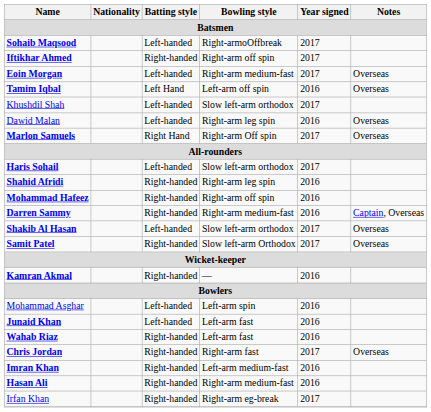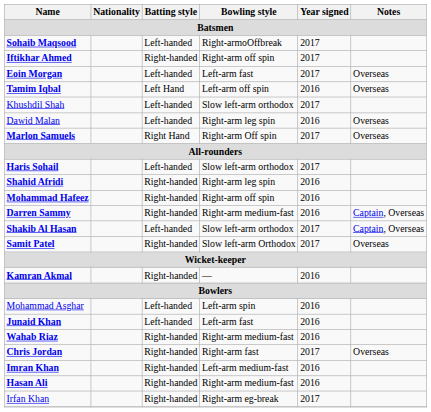Eoin Morgan | Bowling style: Right-arm medium-fast -> Left-arm fast
Shakib Al Hasan | Notes: Overseas -> Captain, Overseas
Wahab Riaz | Bowling style: Left-arm fast -> Right-arm medium-fast
